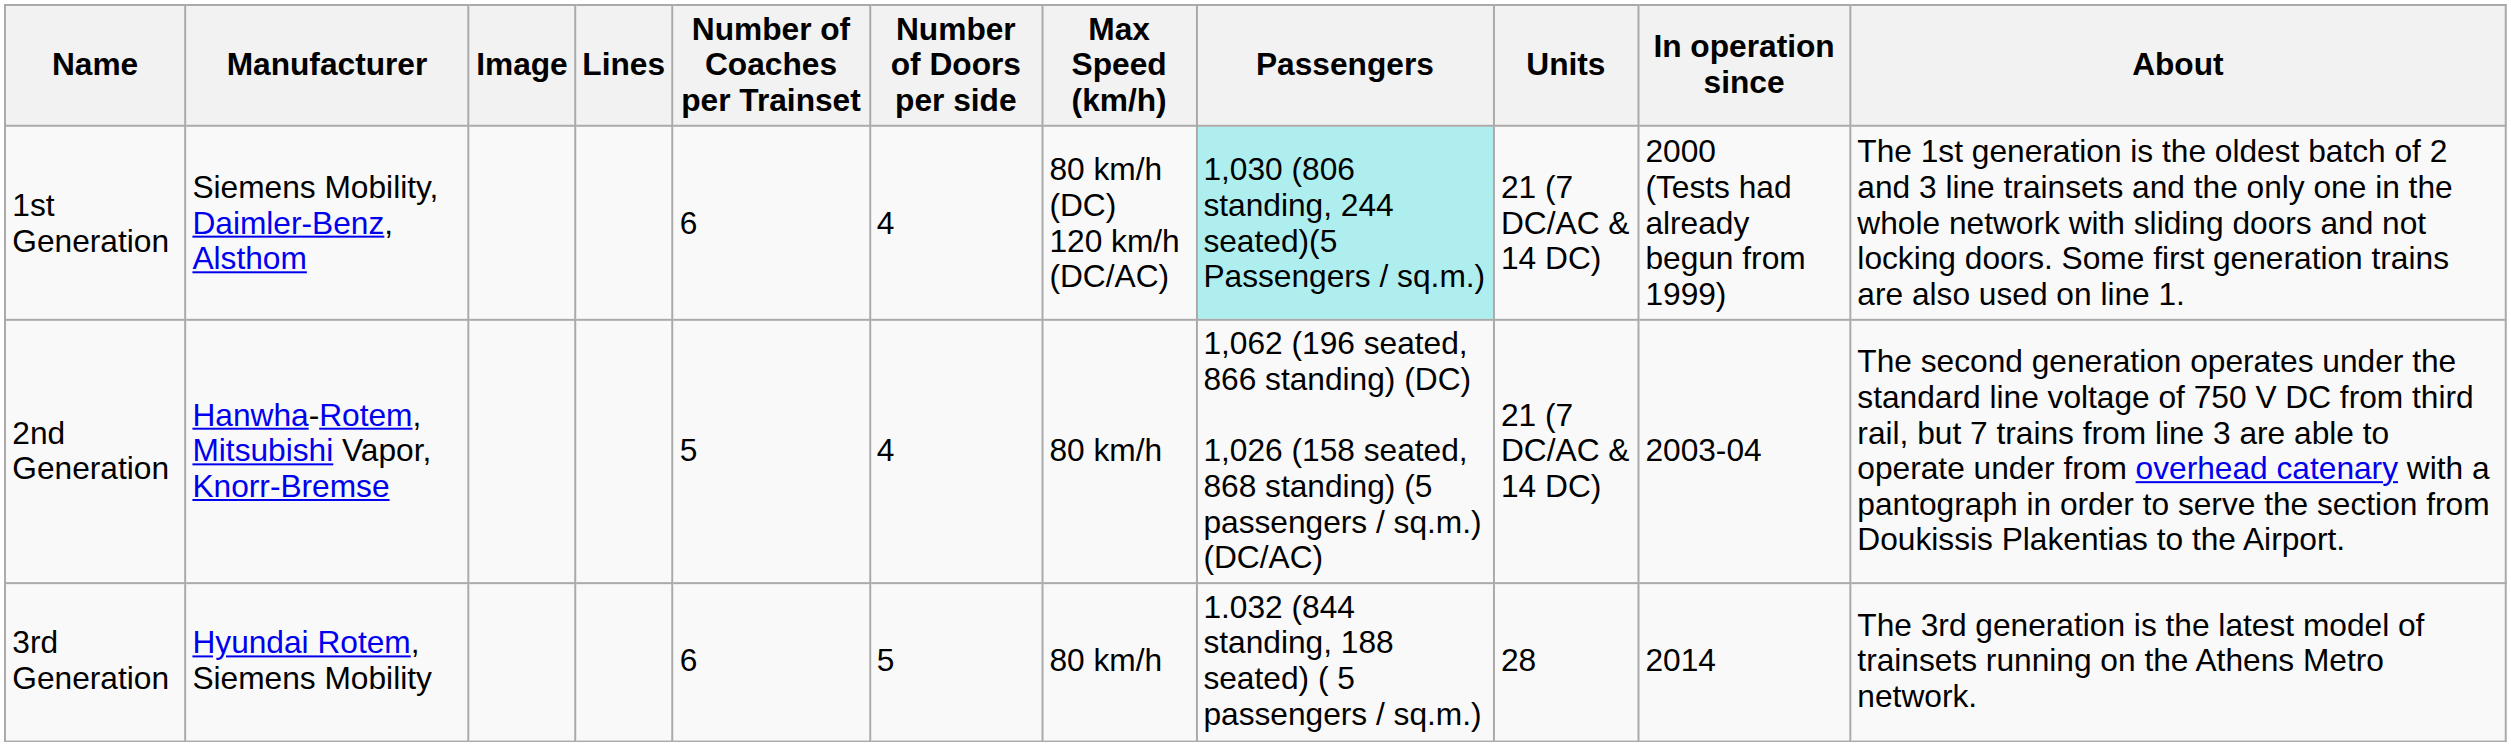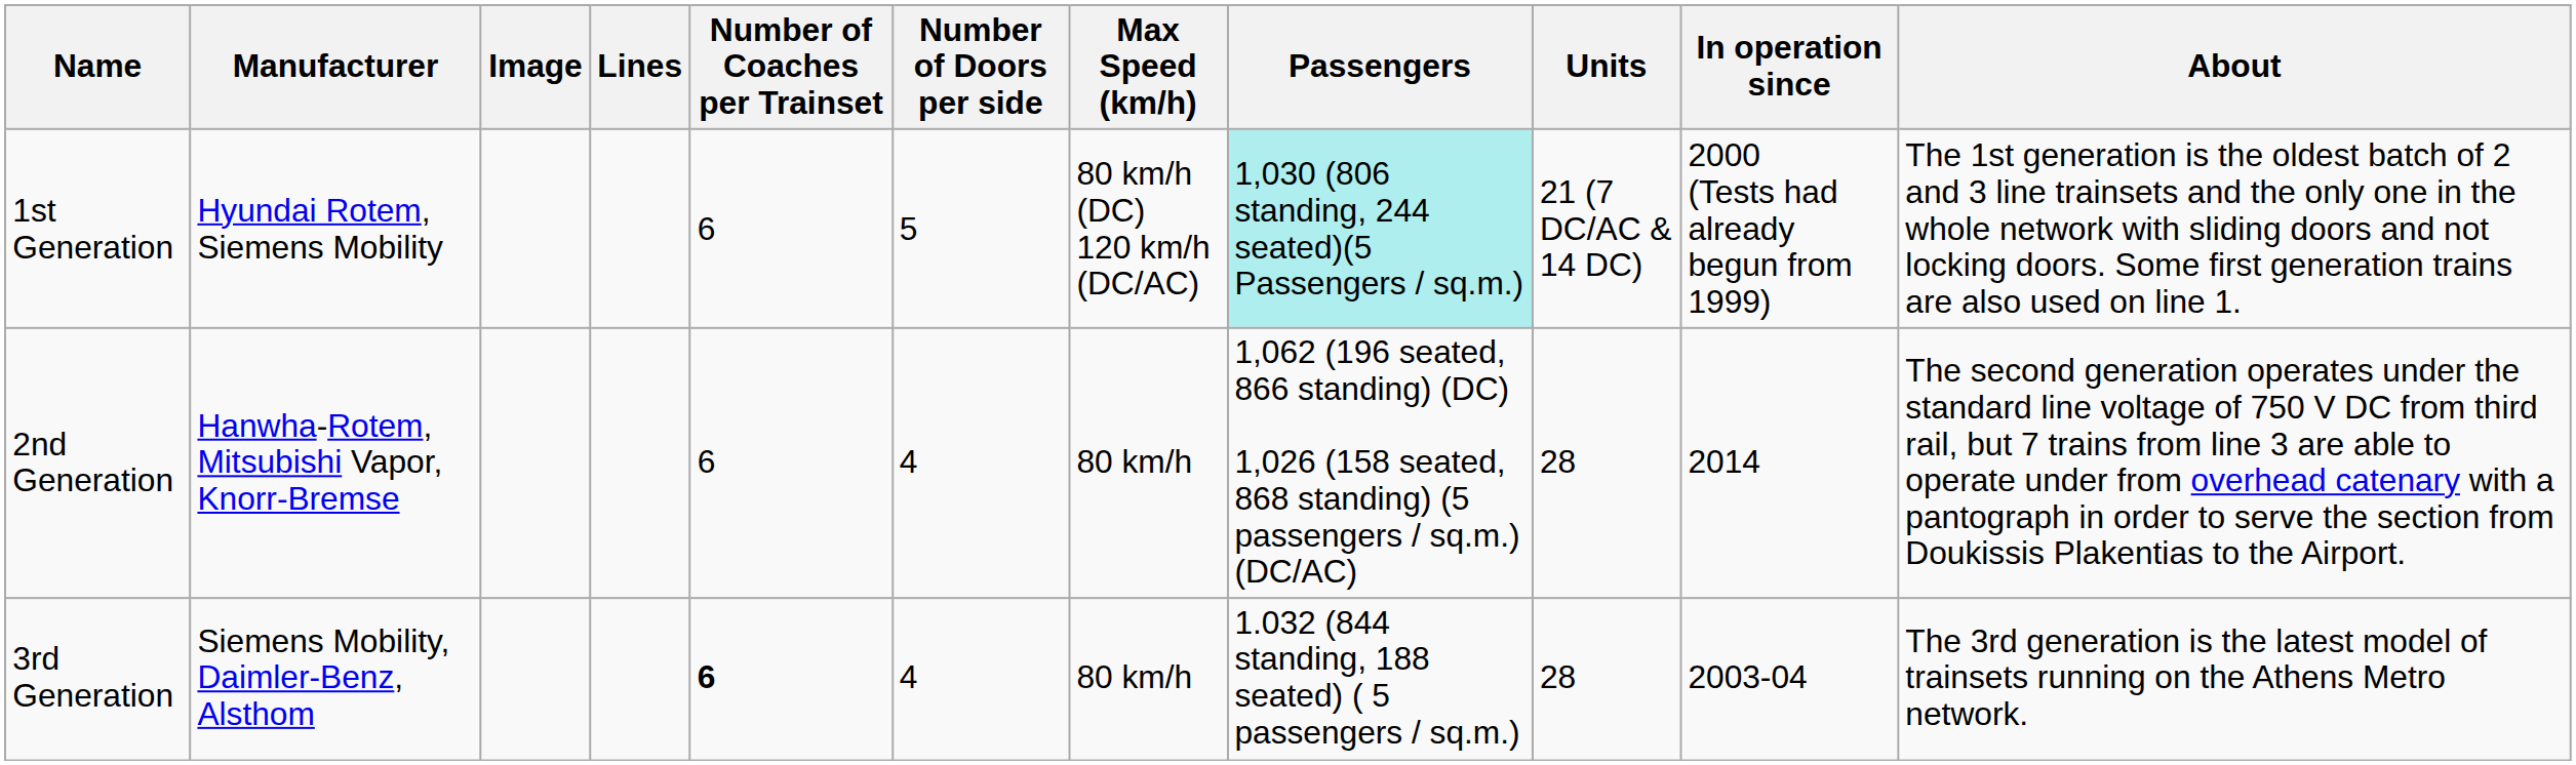1st Generation | Manufacturer: Siemens Mobility, Daimler-Benz, Alsthοm -> Hyundai Rotem, Siemens Mobility
1st Generation | Number of Doors per side: 4 -> 5
2nd Generation | Number of Coaches per Trainset: 5 -> 6
2nd Generation | Units: 21 (7 DC/AC & 14 DC) -> 28
2nd Generation | In operation since: 2003-04 -> 2014
3rd Generation | Manufacturer: Hyundai Rotem, Siemens Mobility -> Siemens Mobility, Daimler-Benz, Alsthοm
3rd Generation | Number of Coaches per Trainset: normal -> bold
3rd Generation | Number of Doors per side: 5 -> 4
3rd Generation | In operation since: 2014 -> 2003-04
